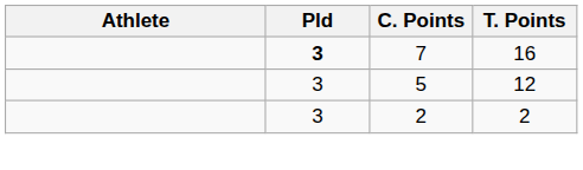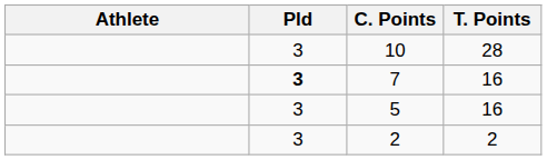+ row: 3 | 10 | 28
5 | T. Points: 12 -> 16
